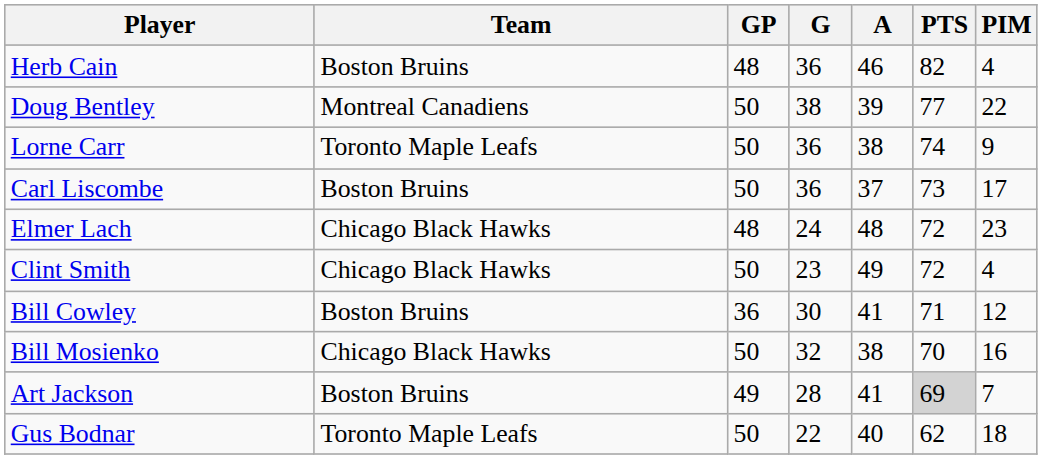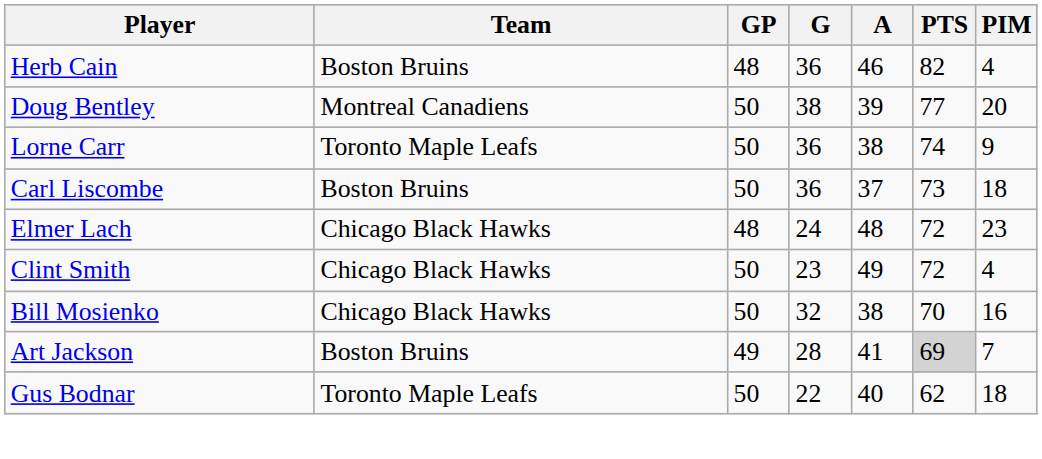Doug Bentley | PIM: 22 -> 20
Carl Liscombe | PIM: 17 -> 18
- row: Bill Cowley | Boston Bruins | 36 | 30 | 41 | 71 | 12
